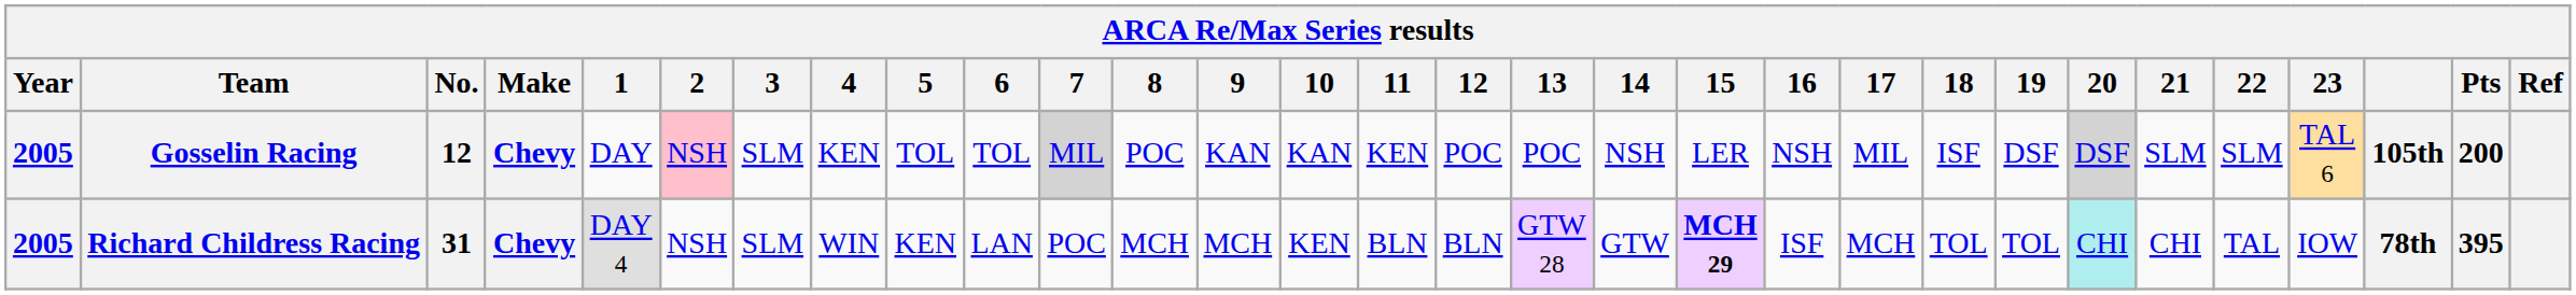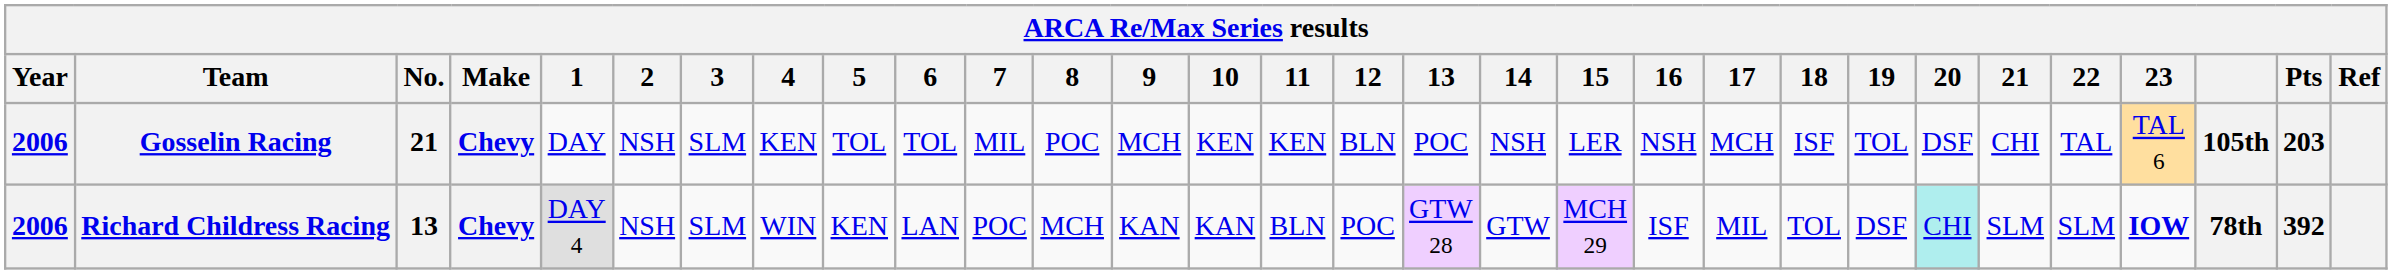Gosselin Racing | Year: 2005 -> 2006
Gosselin Racing | No.: 12 -> 21
Gosselin Racing | 2: pink background -> no background
Gosselin Racing | 7: lightgrey background -> no background
Gosselin Racing | 9: KAN -> MCH
Gosselin Racing | 10: KAN -> KEN
Gosselin Racing | 12: POC -> BLN
Gosselin Racing | 17: MIL -> MCH
Gosselin Racing | 19: DSF -> TOL
Gosselin Racing | 20: lightgrey background -> no background
Gosselin Racing | 21: SLM -> CHI
Gosselin Racing | 22: SLM -> TAL
Gosselin Racing | Pts: 200 -> 203
Richard Childress Racing | Year: 2005 -> 2006
Richard Childress Racing | No.: 31 -> 13
Richard Childress Racing | 9: MCH -> KAN
Richard Childress Racing | 10: KEN -> KAN
Richard Childress Racing | 12: BLN -> POC
Richard Childress Racing | 15: bold -> normal
Richard Childress Racing | 17: MCH -> MIL
Richard Childress Racing | 19: TOL -> DSF
Richard Childress Racing | 21: CHI -> SLM
Richard Childress Racing | 22: TAL -> SLM
Richard Childress Racing | 23: normal -> bold
Richard Childress Racing | Pts: 395 -> 392
